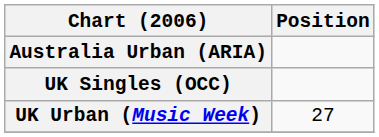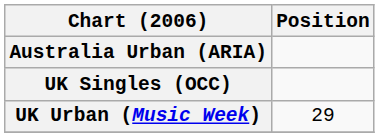UK Urban (Music Week) | Position: 27 -> 29
